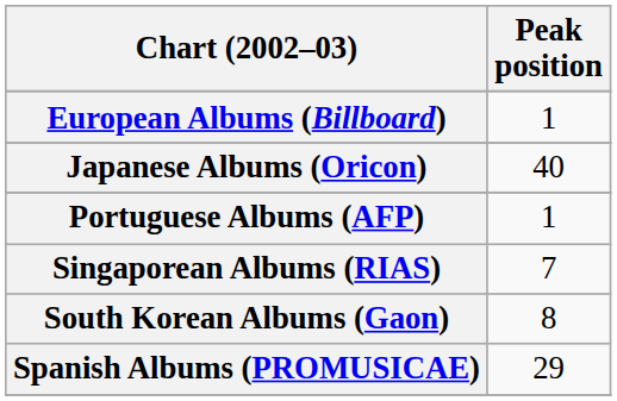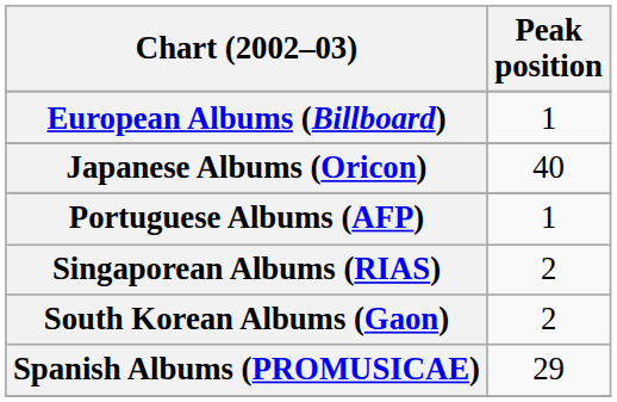Singaporean Albums (RIAS) | Peak position: 7 -> 2
South Korean Albums (Gaon) | Peak position: 8 -> 2
